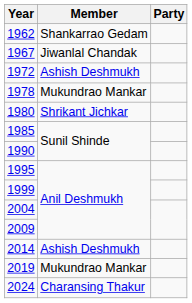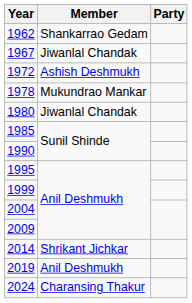1980 | Member: Shrikant Jichkar -> Jiwanlal Chandak
2014 | Member: Ashish Deshmukh -> Shrikant Jichkar
2019 | Member: Mukundrao Mankar -> Anil Deshmukh
